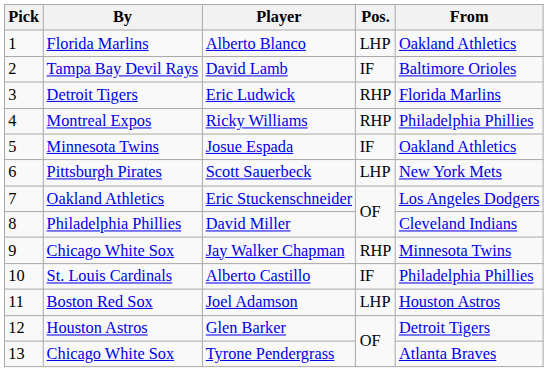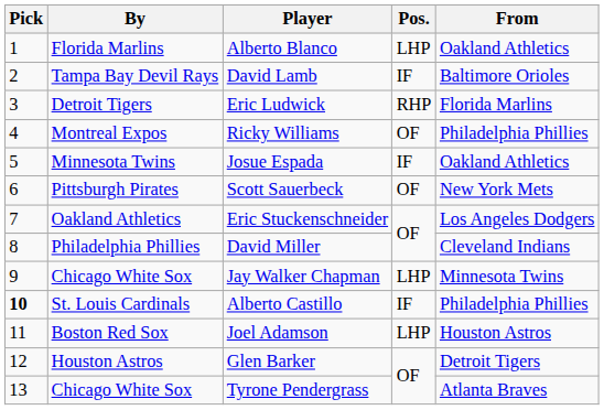Ricky Williams | Pos.: RHP -> OF
Scott Sauerbeck | Pos.: LHP -> OF
Jay Walker Chapman | Pos.: RHP -> LHP
Alberto Castillo | Pick: normal -> bold
